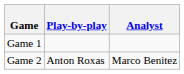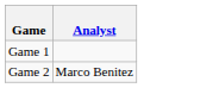- column: Play-by-play | Anton Roxas
